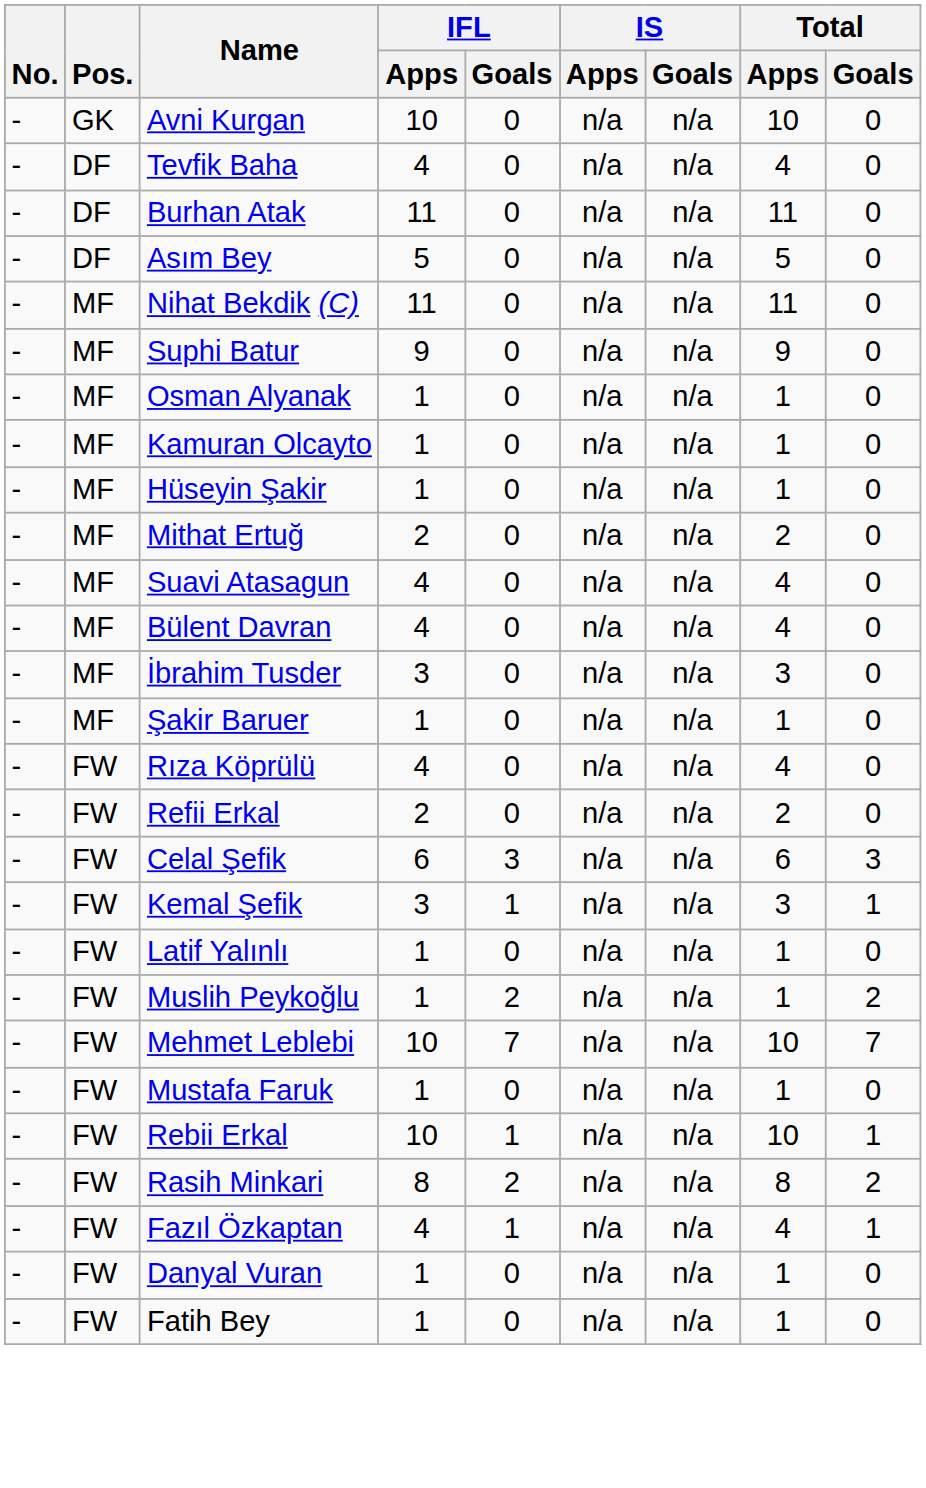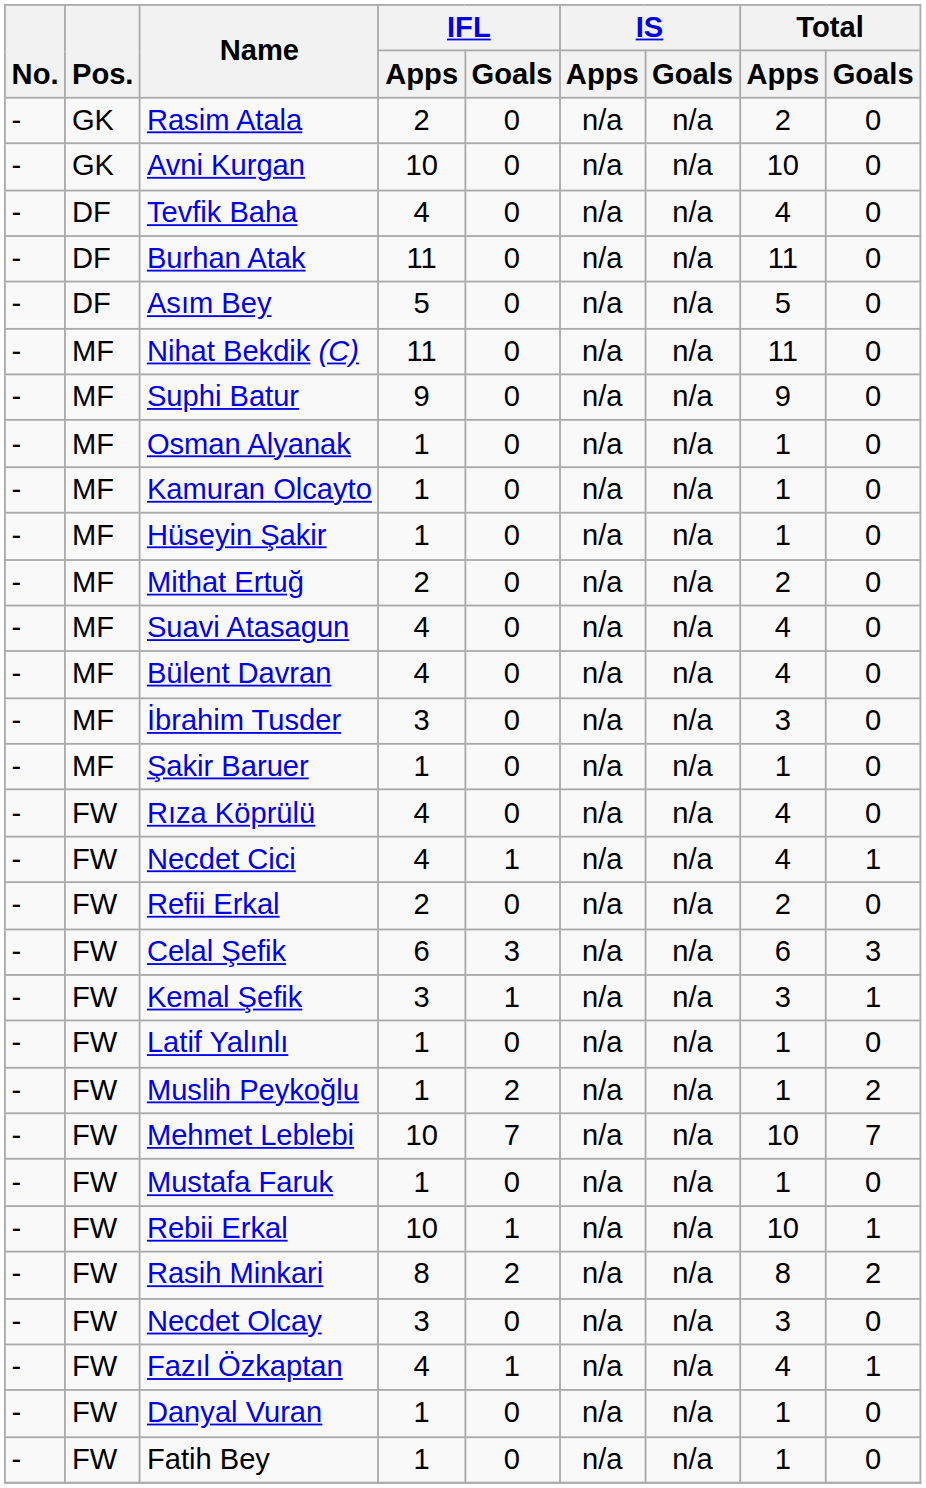+ row: - | GK | Rasim Atala | 2 | 0 | n/a | n/a | 2 | 0
+ row: - | FW | Necdet Cici | 4 | 1 | n/a | n/a | 4 | 1
+ row: - | FW | Necdet Olcay | 3 | 0 | n/a | n/a | 3 | 0
